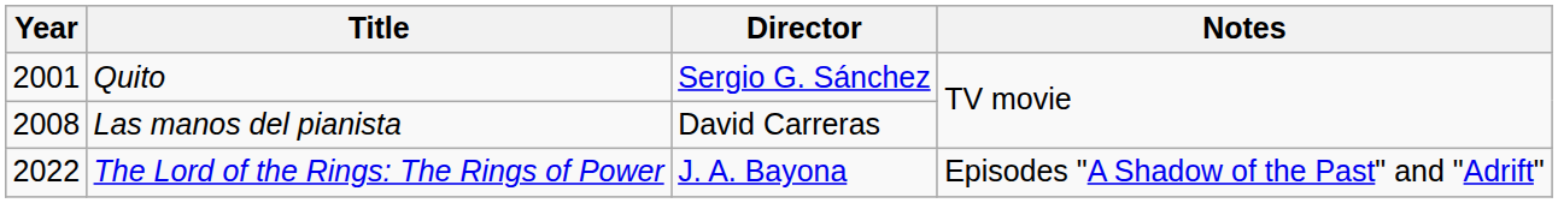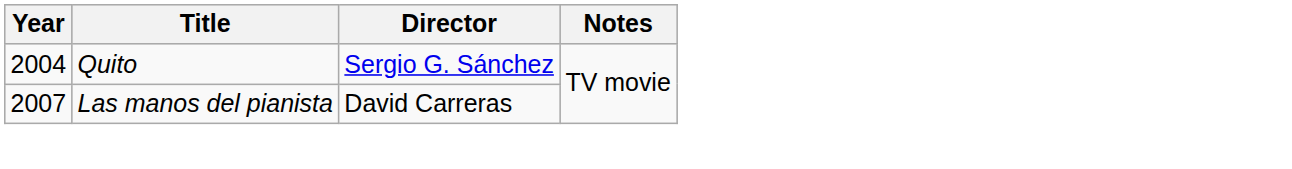Quito | Year: 2001 -> 2004
Las manos del pianista | Year: 2008 -> 2007
- row: 2022 | The Lord of the Rings: The Rings of Power | J. A. Bayona | Episodes "A Shadow of the Past" and "Adrift"
